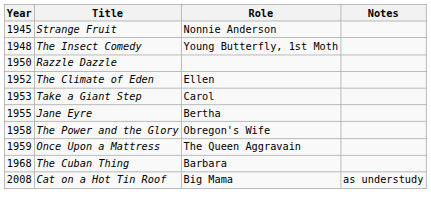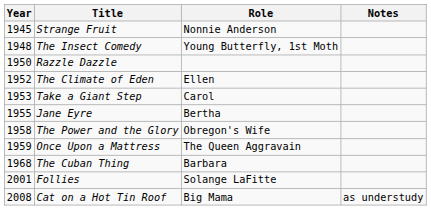+ row: 2001 | Follies | Solange LaFitte
